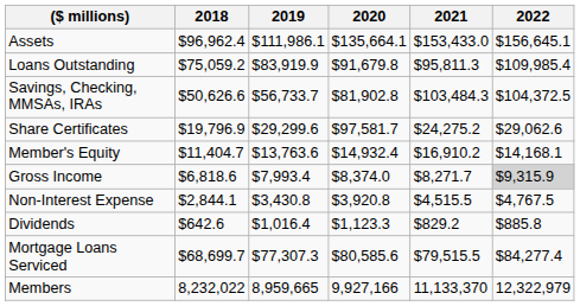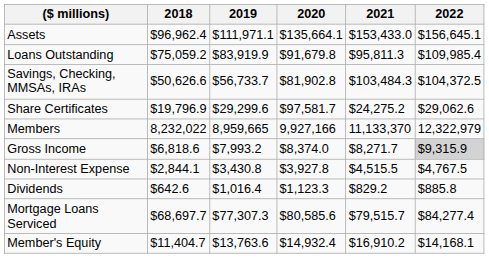Assets | 2019: $111,986.1 -> $111,971.1
rows swapped: Member's Equity <-> Members
Gross Income | 2019: $7,993.4 -> $7,993.2
Non-Interest Expense | 2020: $3,920.8 -> $3,927.8
Mortgage Loans Serviced | 2018: $68,699.7 -> $68,697.7
Mortgage Loans Serviced | 2021: $79,515.5 -> $79,515.7
